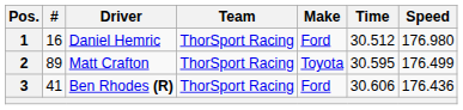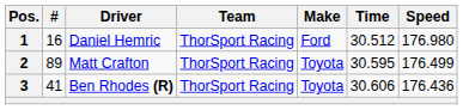3 | Make: Ford -> Toyota
